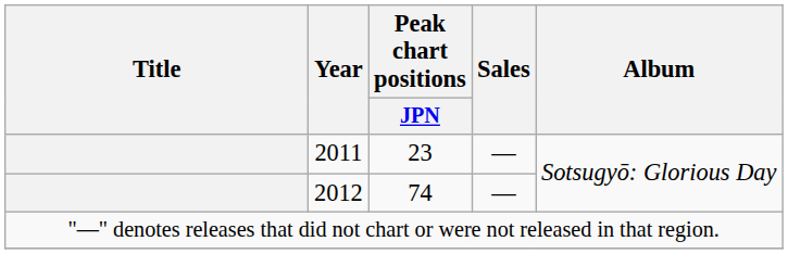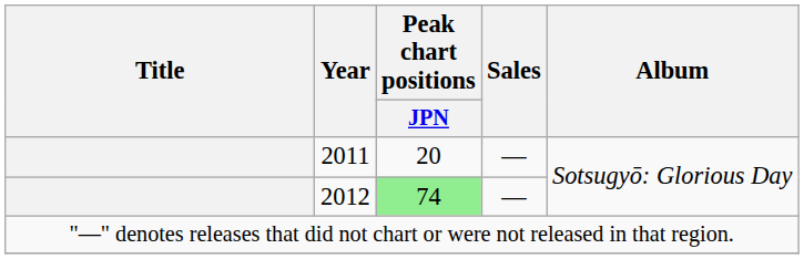2011 | Peak chart positions / JPN: 23 -> 20
2012 | Peak chart positions / JPN: no background -> lightgreen background
